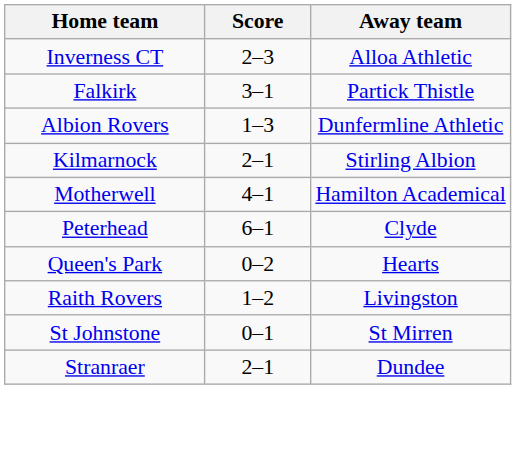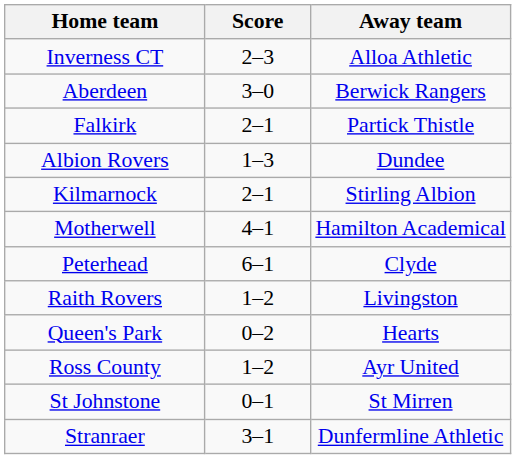+ row: Aberdeen | 3–0 | Berwick Rangers
Falkirk | Score: 3–1 -> 2–1
Albion Rovers | Away team: Dunfermline Athletic -> Dundee
rows swapped: Queen's Park <-> Raith Rovers
+ row: Ross County | 1–2 | Ayr United
Stranraer | Score: 2–1 -> 3–1
Stranraer | Away team: Dundee -> Dunfermline Athletic
